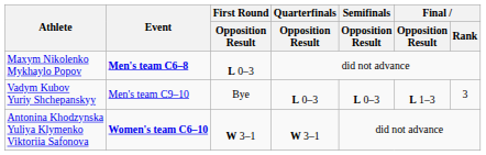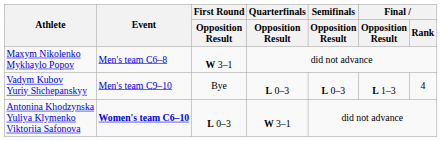Maxym Nikolenko Mykhaylo Popov | Event: bold -> normal
Maxym Nikolenko Mykhaylo Popov | First Round / Opposition Result: L 0–3 -> W 3–1
Vadym Kubov Yuriy Shchepanskyy | Final / Rank: 3 -> 4
Antonina Khodzynska Yuliya Klymenko Viktoriia Safonova | First Round / Opposition Result: W 3–1 -> L 0–3
